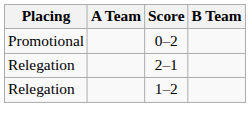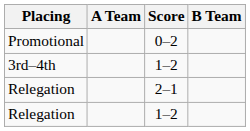+ row: 3rd–4th | 1–2
